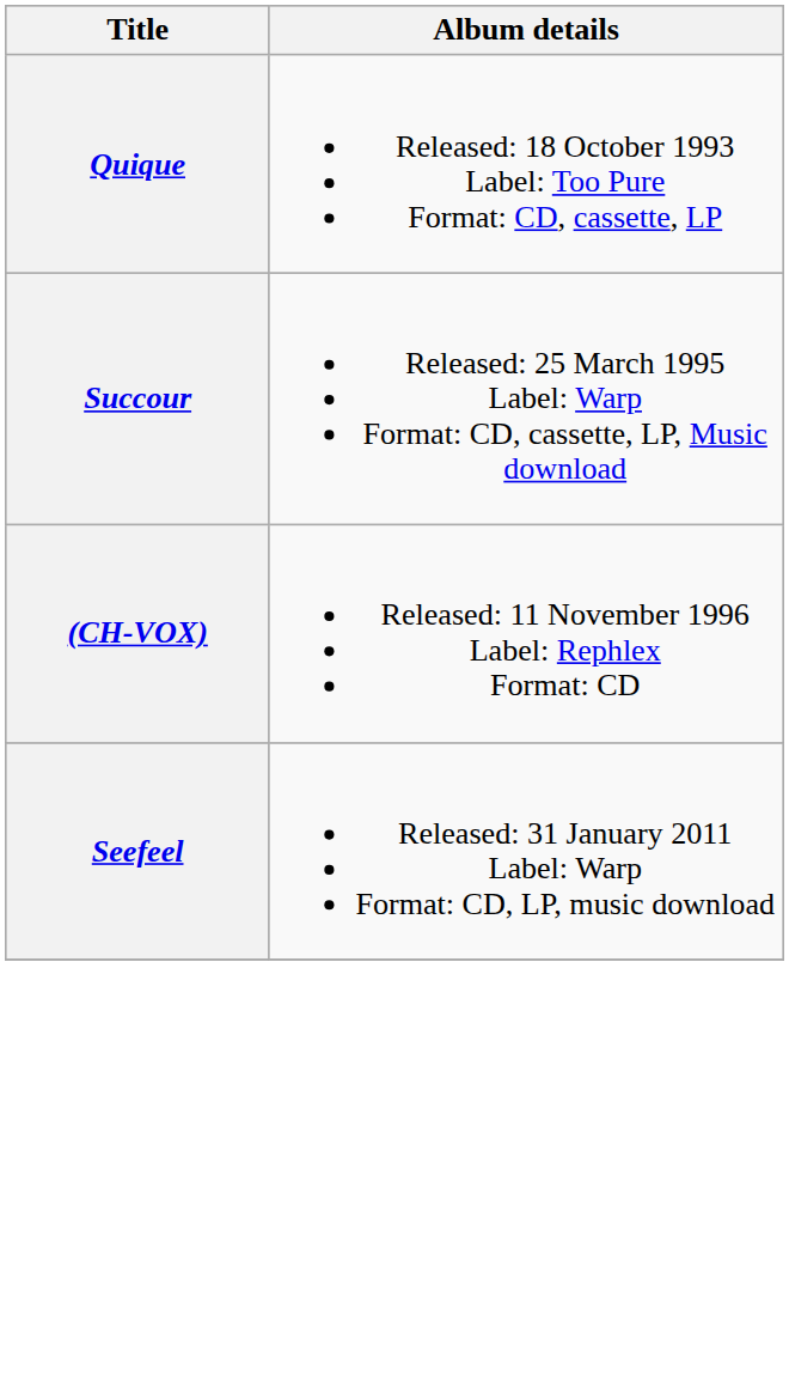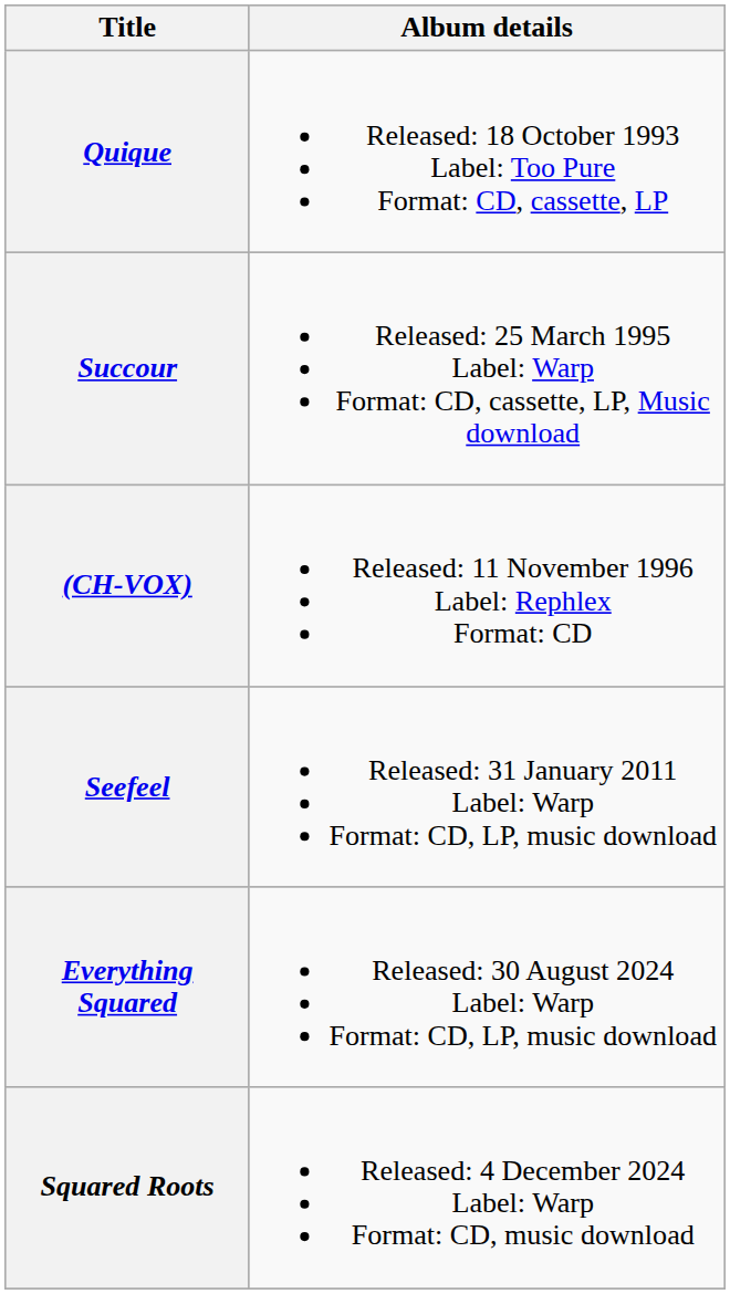+ row: Everything Squared | Released: 30 August 2024 Label: Warp Format: CD, LP, music download
+ row: Squared Roots | Released: 4 December 2024 Label: Warp Format: CD, music download
